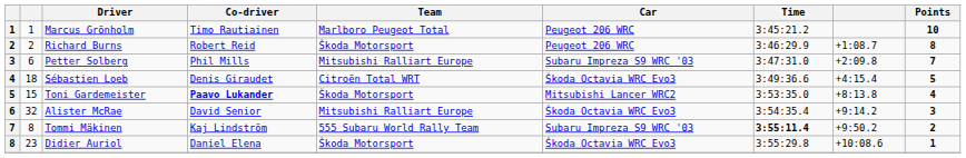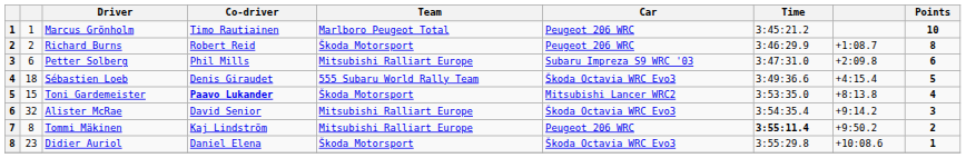Petter Solberg | Points: 7 -> 6
Sébastien Loeb | Team: Citroën Total WRT -> 555 Subaru World Rally Team
Tommi Mäkinen | Team: 555 Subaru World Rally Team -> Mitsubishi Ralliart Europe
Tommi Mäkinen | Car: Subaru Impreza S9 WRC '03 -> Peugeot 206 WRC
